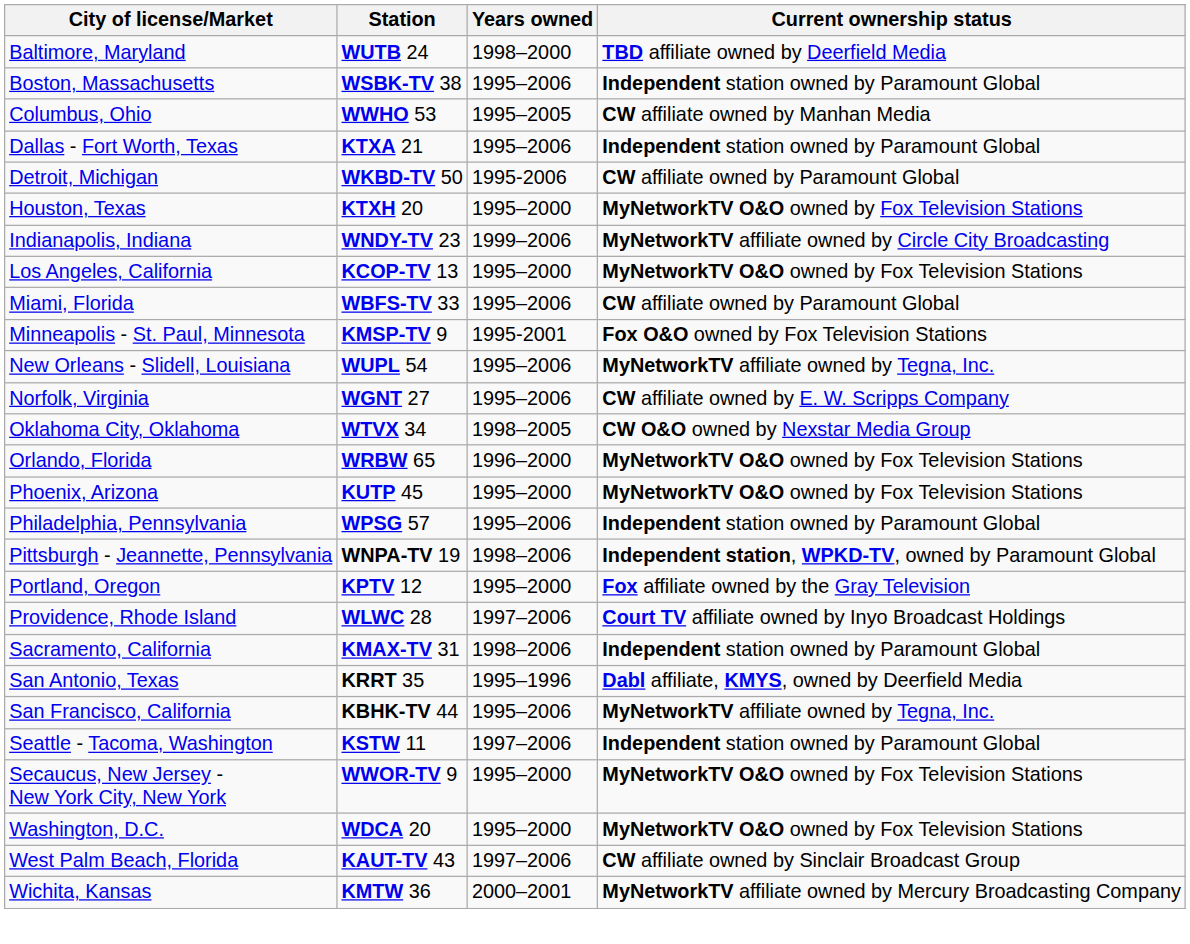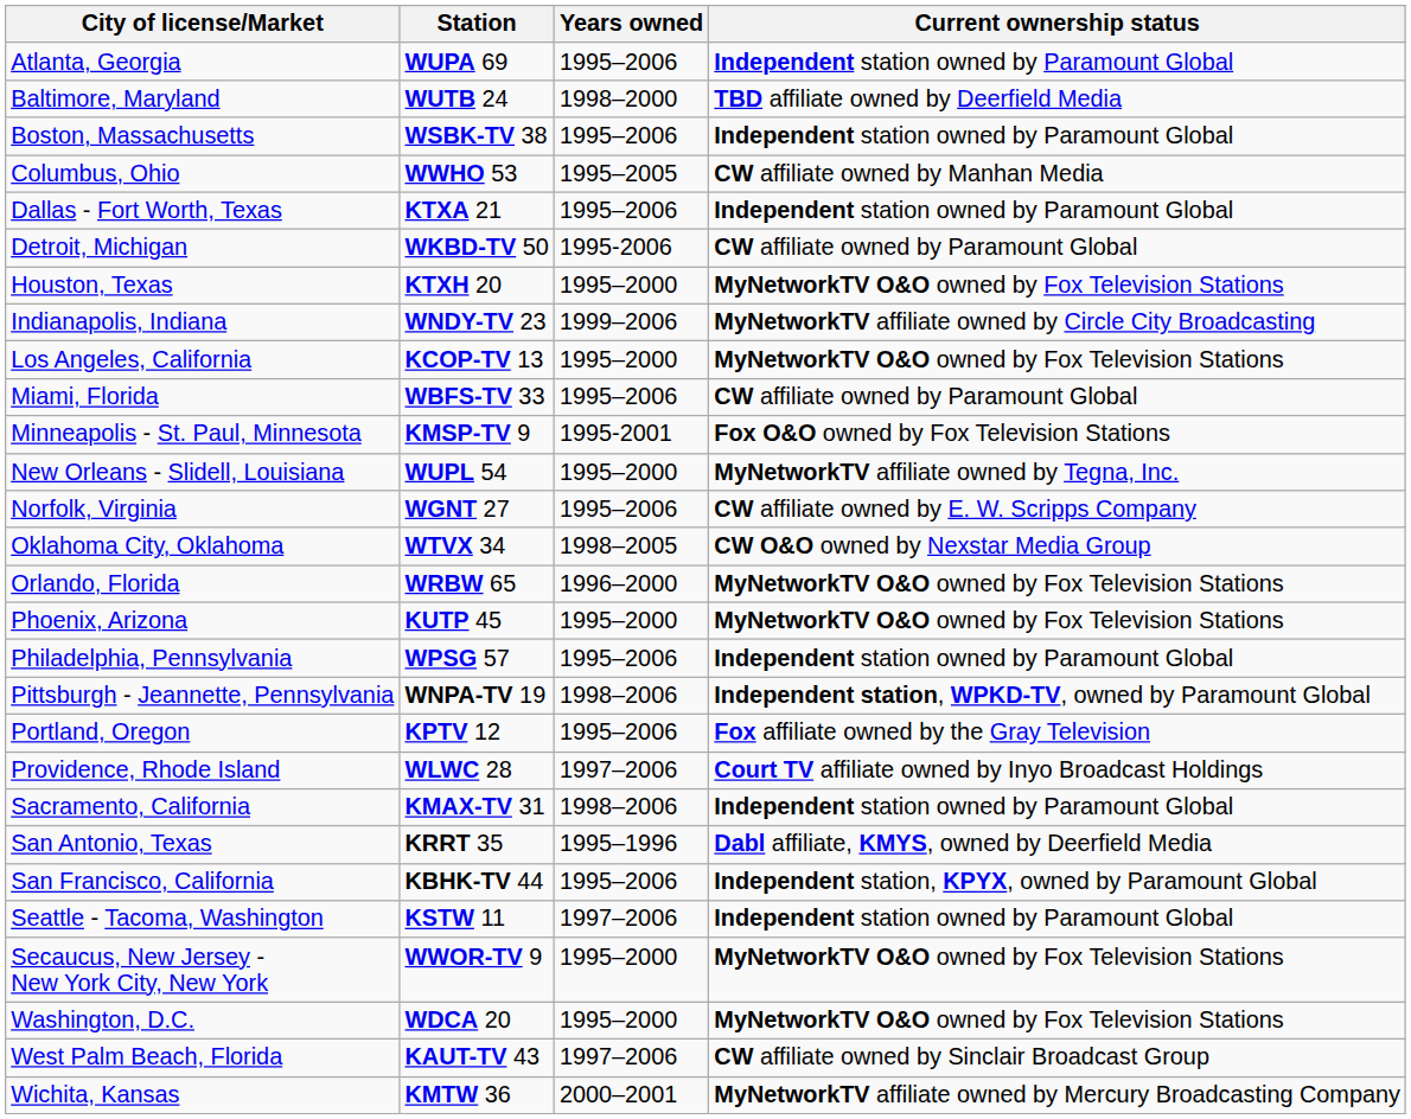+ row: Atlanta, Georgia | WUPA 69 | 1995–2006 | Independent station owned by Paramount Global
New Orleans - Slidell, Louisiana | Years owned: 1995–2006 -> 1995–2000
Portland, Oregon | Years owned: 1995–2000 -> 1995–2006
San Francisco, California | Current ownership status: MyNetworkTV affiliate owned by Tegna, Inc. -> Independent station, KPYX, owned by Paramount Global
